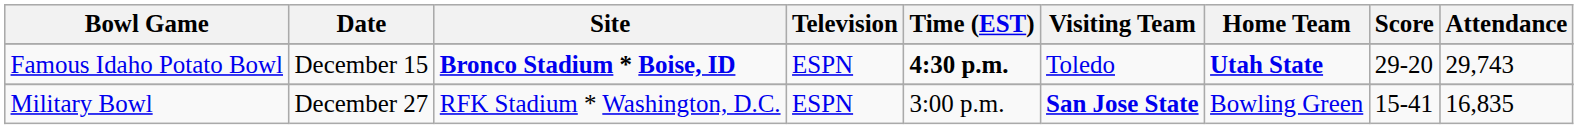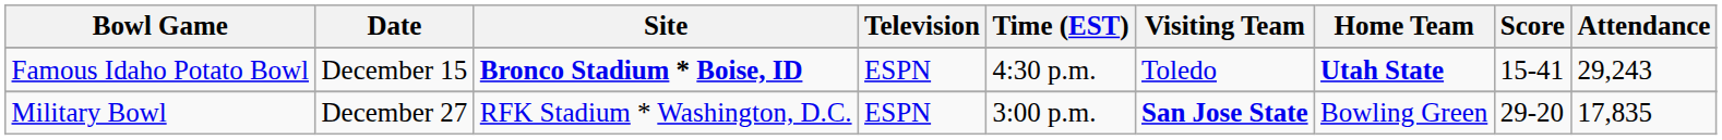Famous Idaho Potato Bowl | Time (EST): bold -> normal
Famous Idaho Potato Bowl | Score: 29-20 -> 15-41
Famous Idaho Potato Bowl | Attendance: 29,743 -> 29,243
Military Bowl | Score: 15-41 -> 29-20
Military Bowl | Attendance: 16,835 -> 17,835
